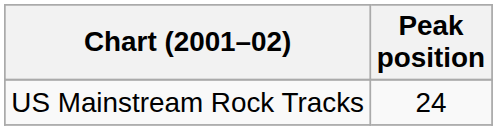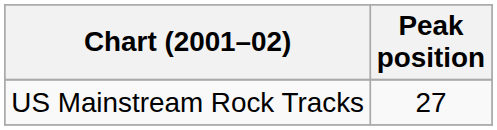US Mainstream Rock Tracks | Peak position: 24 -> 27
